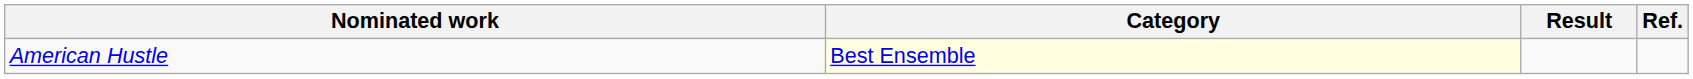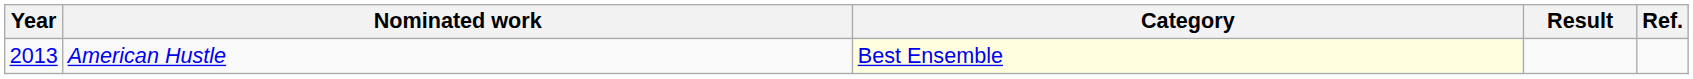+ column: Year | 2013
